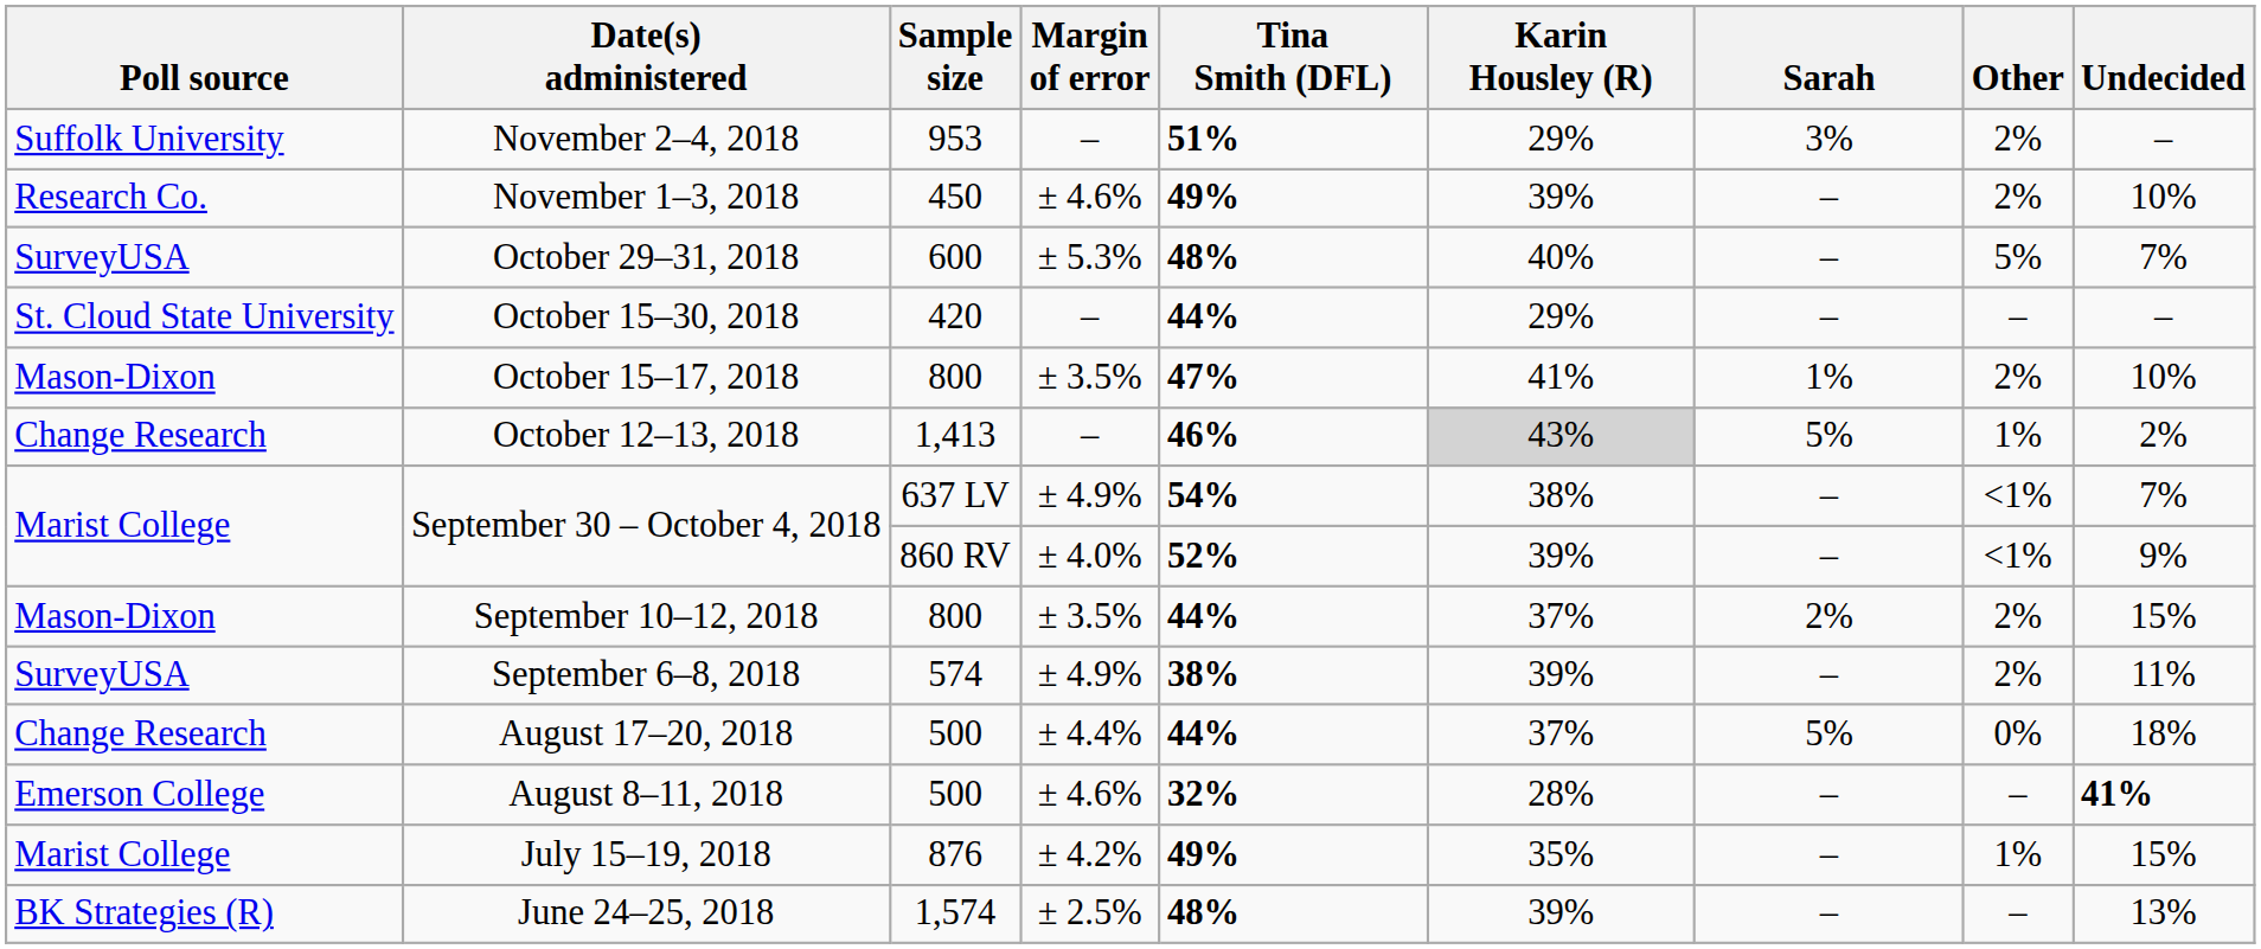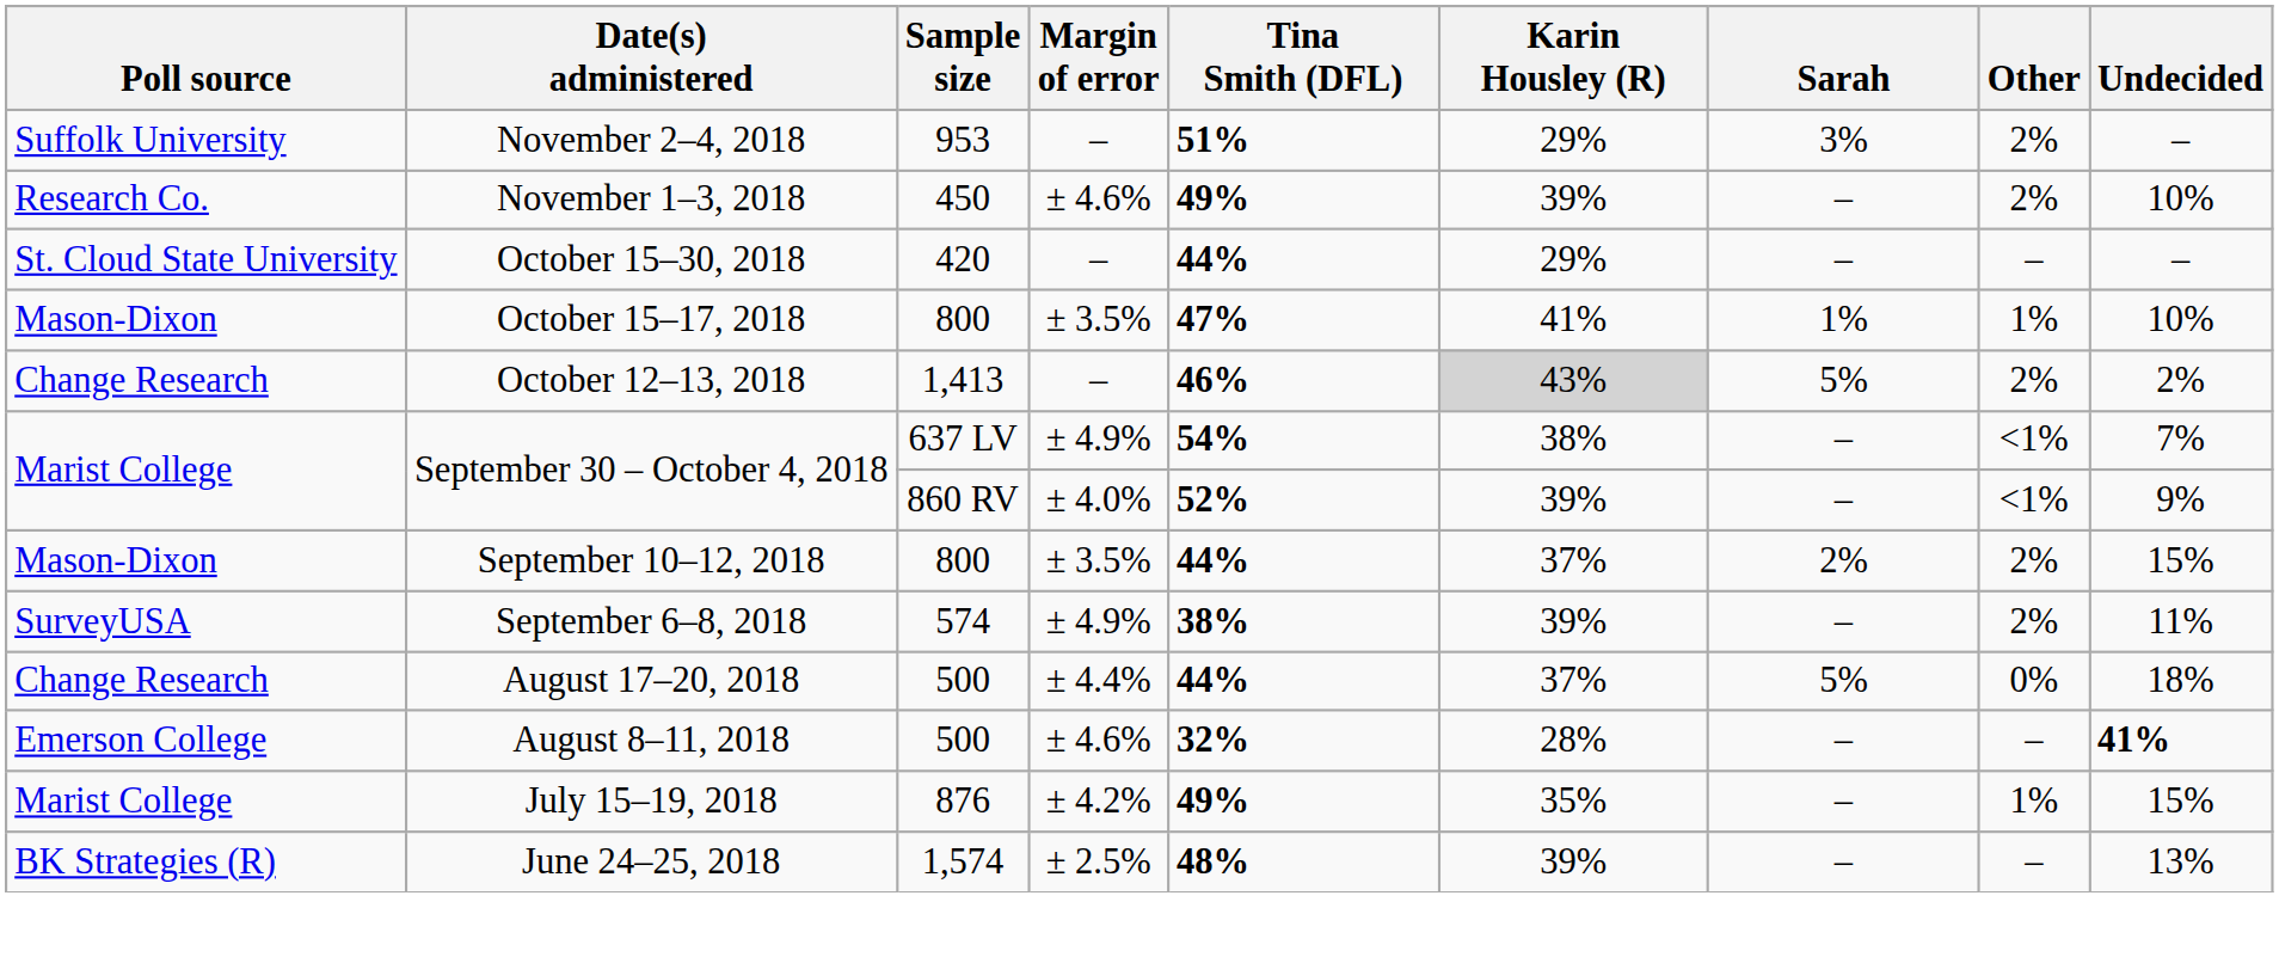- row: SurveyUSA | October 29–31, 2018 | 600 | ± 5.3% | 48% | 40% | – | 5% | 7%
October 15–17, 2018 | Other: 2% -> 1%
October 12–13, 2018 | Other: 1% -> 2%
